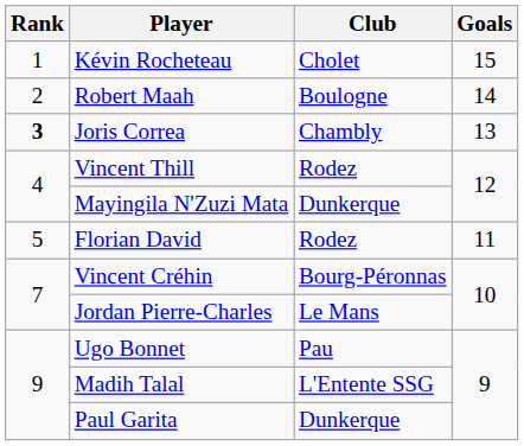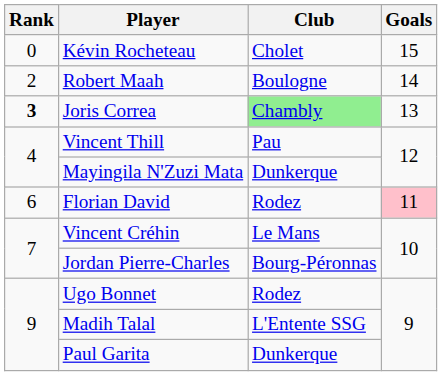Kévin Rocheteau | Rank: 1 -> 0
Joris Correa | Club: no background -> lightgreen background
Vincent Thill | Club: Rodez -> Pau
Florian David | Rank: 5 -> 6
Florian David | Goals: no background -> pink background
Vincent Créhin | Club: Bourg-Péronnas -> Le Mans
Jordan Pierre-Charles | Club: Le Mans -> Bourg-Péronnas
Ugo Bonnet | Club: Pau -> Rodez
